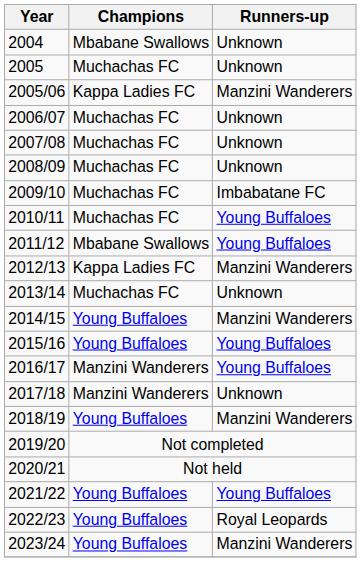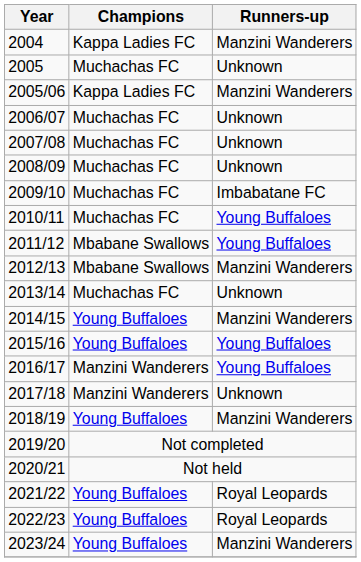2004 | Champions: Mbabane Swallows -> Kappa Ladies FC
2004 | Runners-up: Unknown -> Manzini Wanderers
2012/13 | Champions: Kappa Ladies FC -> Mbabane Swallows
2021/22 | Runners-up: Young Buffaloes -> Royal Leopards
